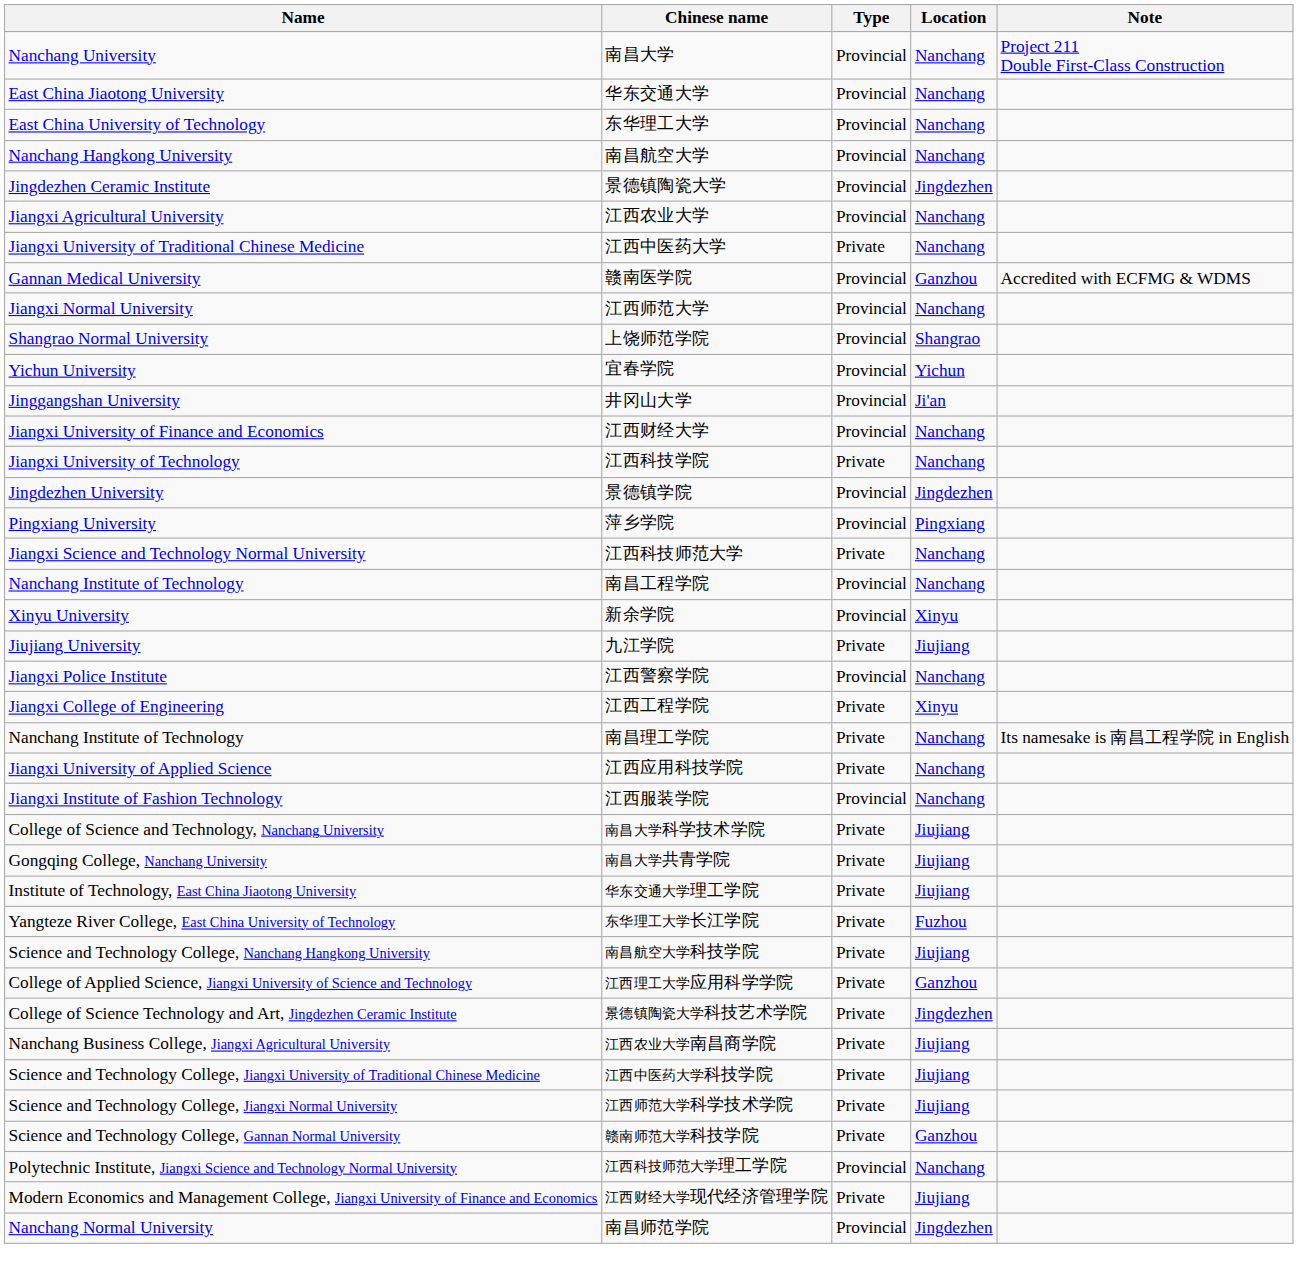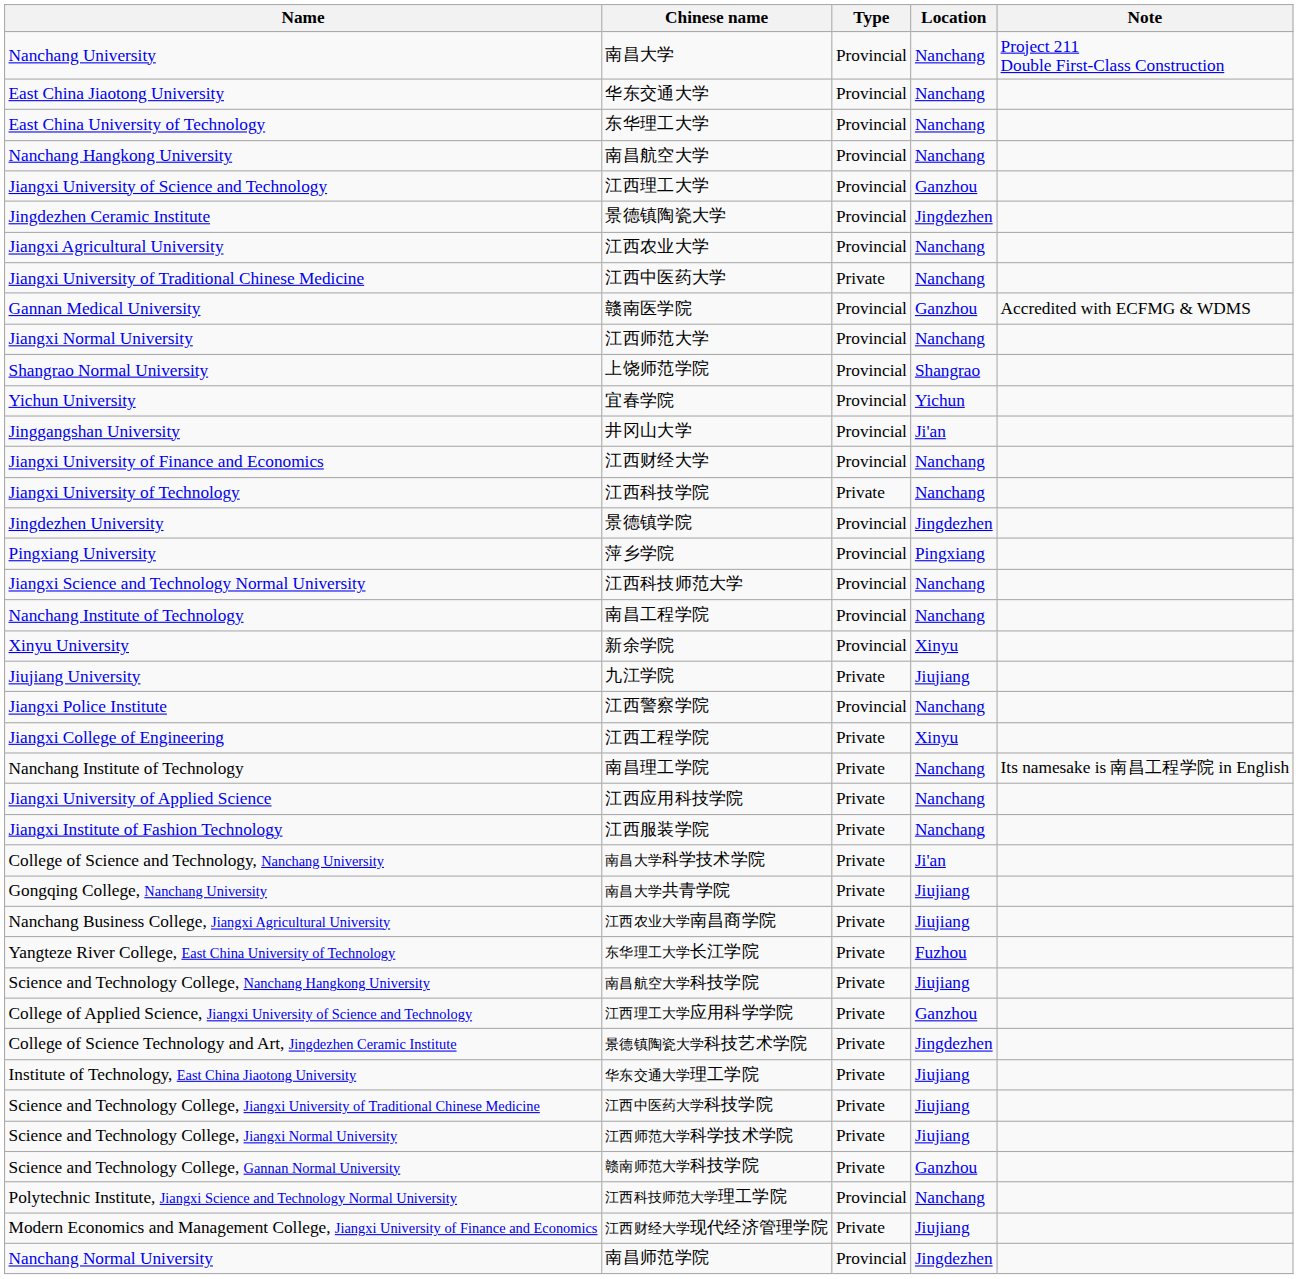+ row: Jiangxi University of Science and Technology | 江西理工大学 | Provincial | Ganzhou
江西科技师范大学 | Type: Private -> Provincial
江西服装学院 | Type: Provincial -> Private
南昌大学科学技术学院 | Location: Jiujiang -> Ji'an
rows swapped: 华东交通大学理工学院 <-> 江西农业大学南昌商学院
